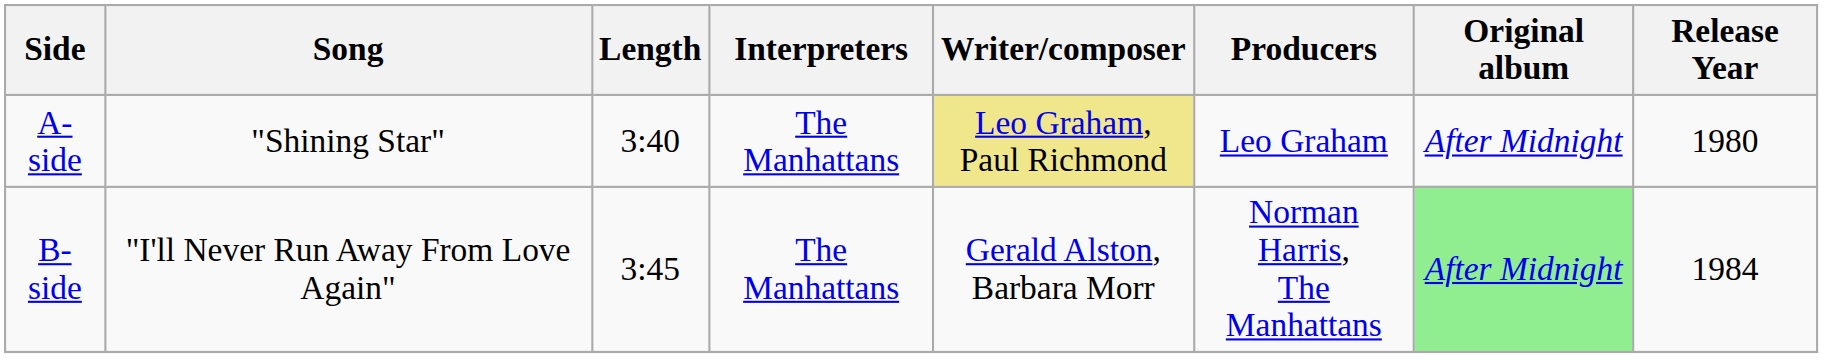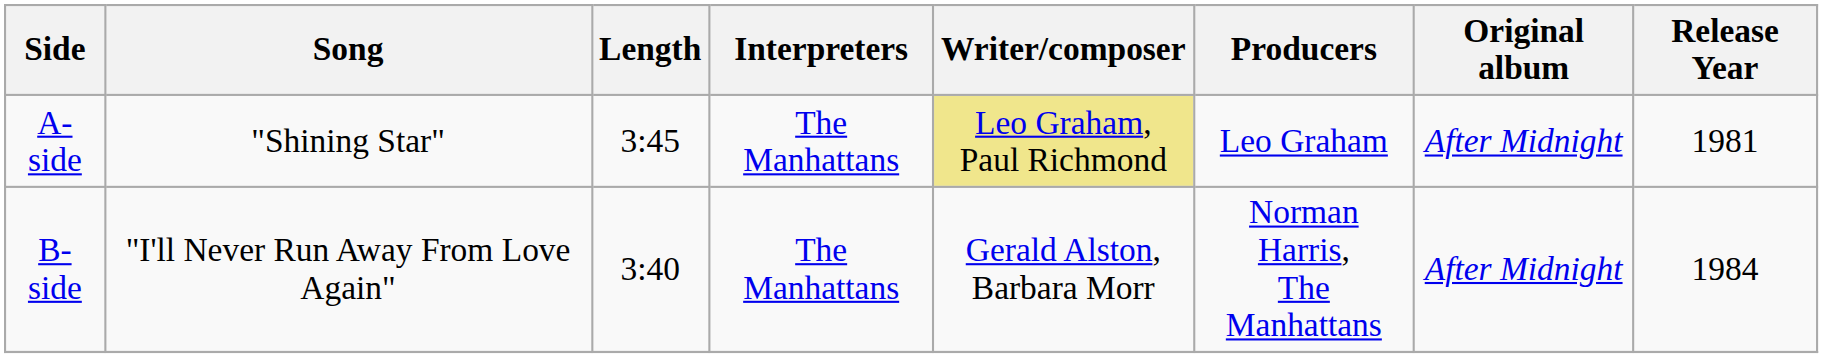A-side | Length: 3:40 -> 3:45
A-side | Release Year: 1980 -> 1981
B-side | Length: 3:45 -> 3:40
B-side | Original album: lightgreen background -> no background
